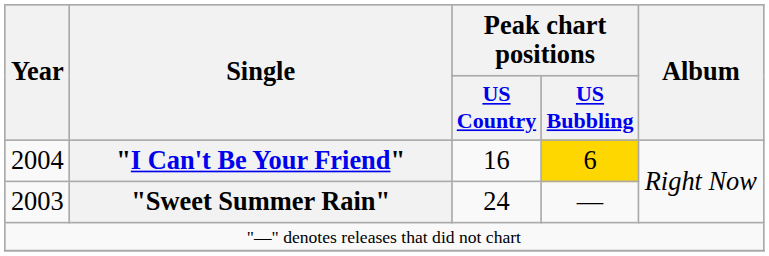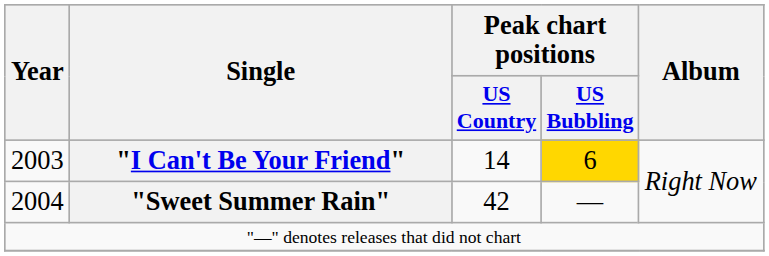"I Can't Be Your Friend" | Year: 2004 -> 2003
"I Can't Be Your Friend" | Peak chart positions / US Country: 16 -> 14
"Sweet Summer Rain" | Year: 2003 -> 2004
"Sweet Summer Rain" | Peak chart positions / US Country: 24 -> 42
